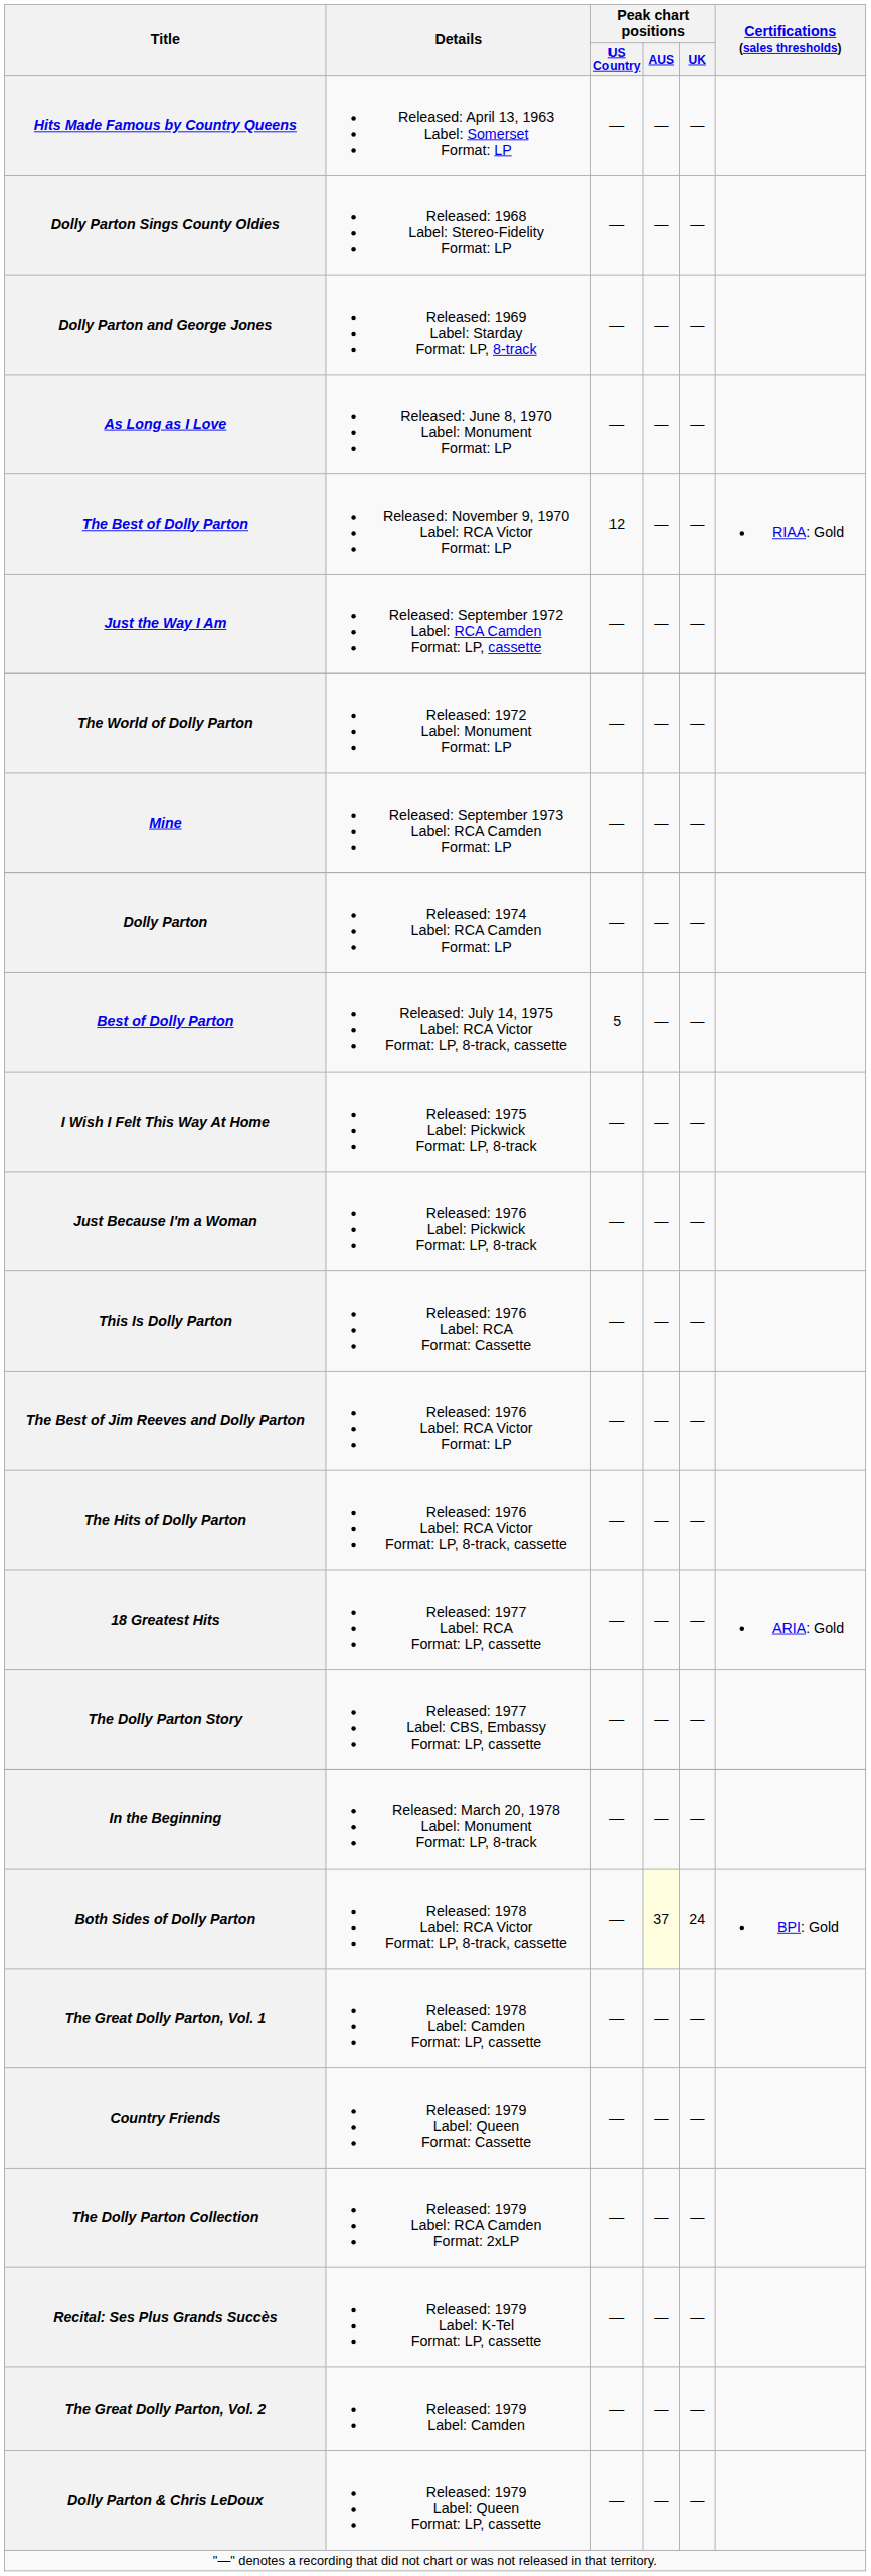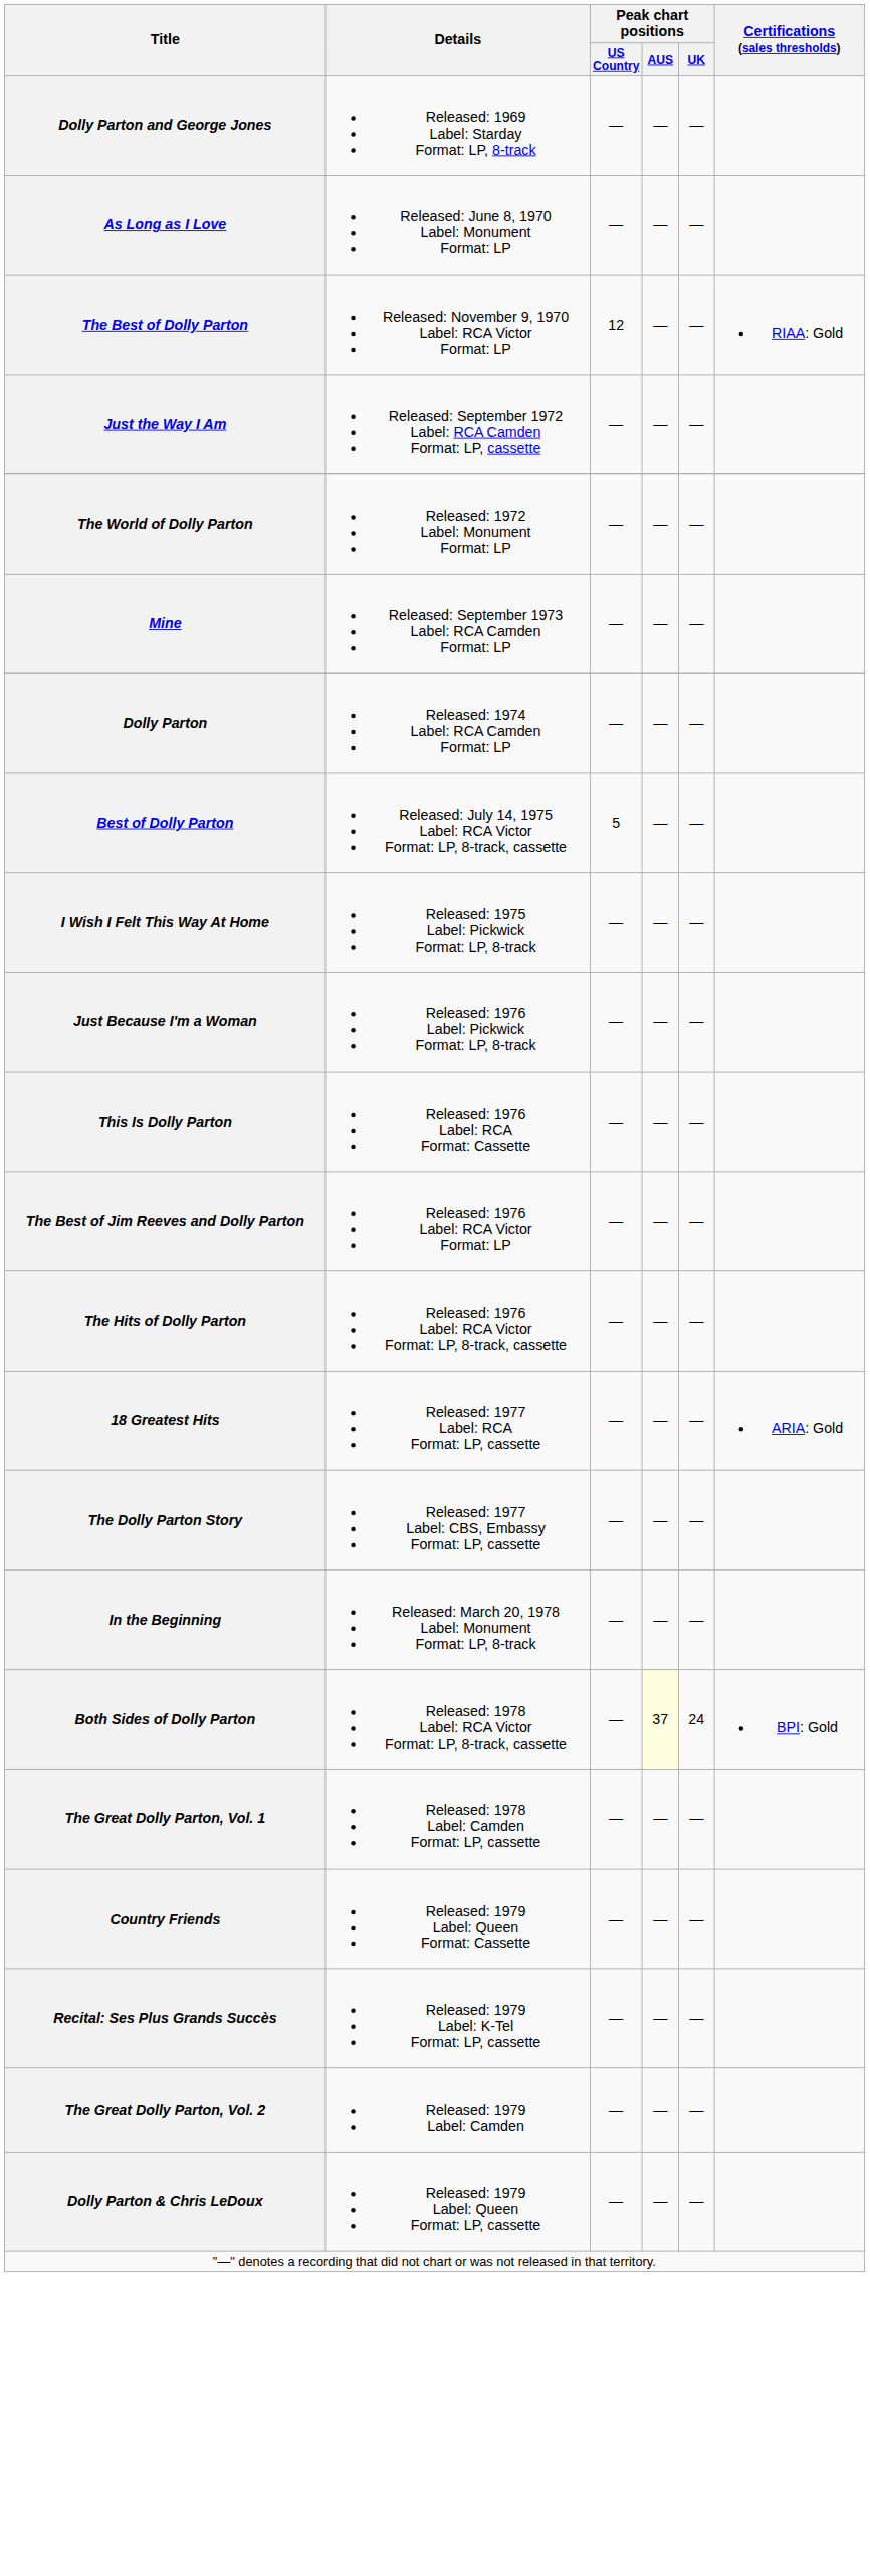- row: Hits Made Famous by Country Queens | Released: April 13, 1963 Label: Somerset Format: LP | — | — | —
- row: Dolly Parton Sings County Oldies | Released: 1968 Label: Stereo-Fidelity Format: LP | — | — | —
- row: The Dolly Parton Collection | Released: 1979 Label: RCA Camden Format: 2xLP | — | — | —
